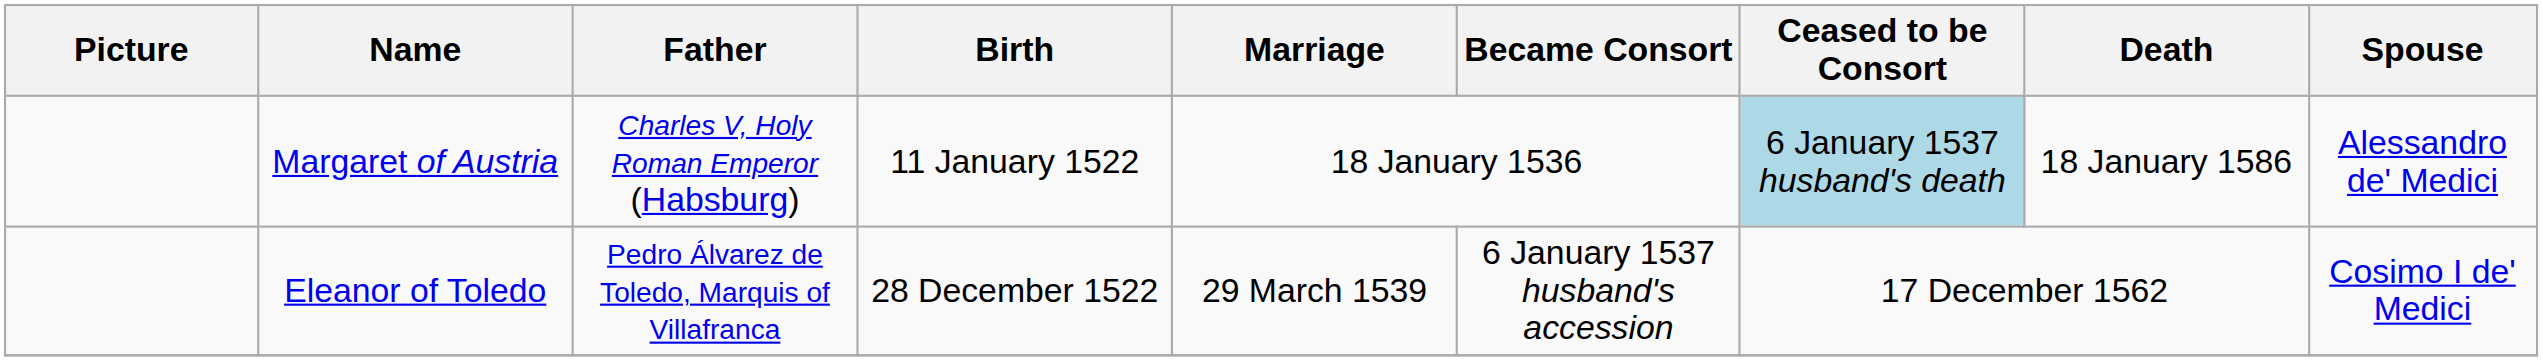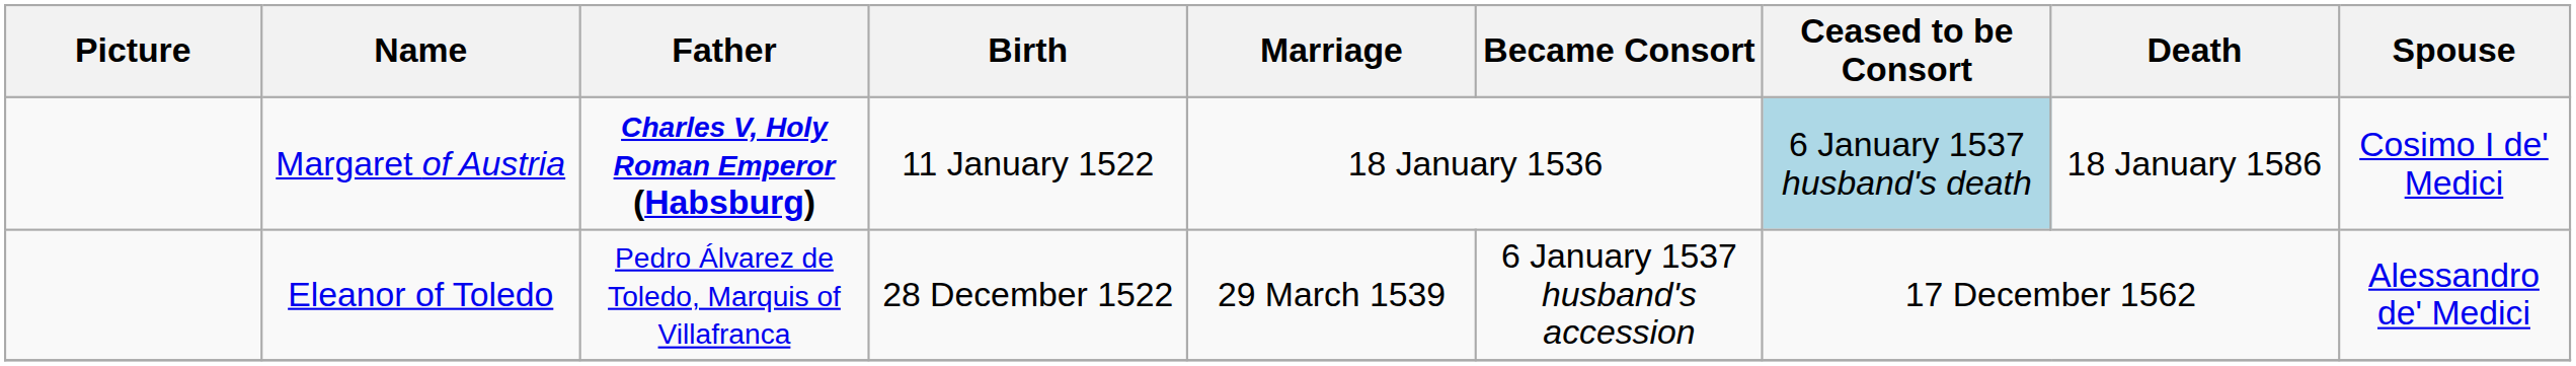Margaret of Austria | Father: normal -> bold
Margaret of Austria | Spouse: Alessandro de' Medici -> Cosimo I de' Medici
Eleanor of Toledo | Spouse: Cosimo I de' Medici -> Alessandro de' Medici
